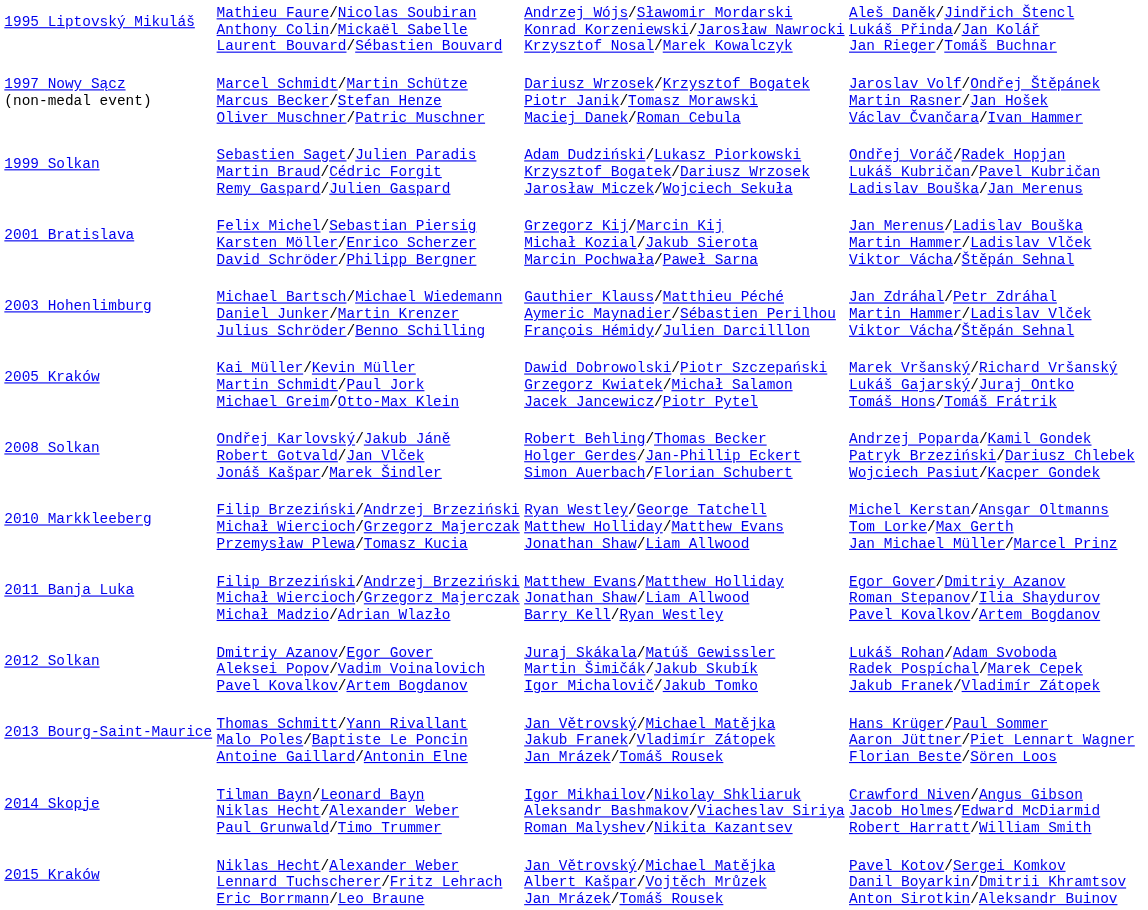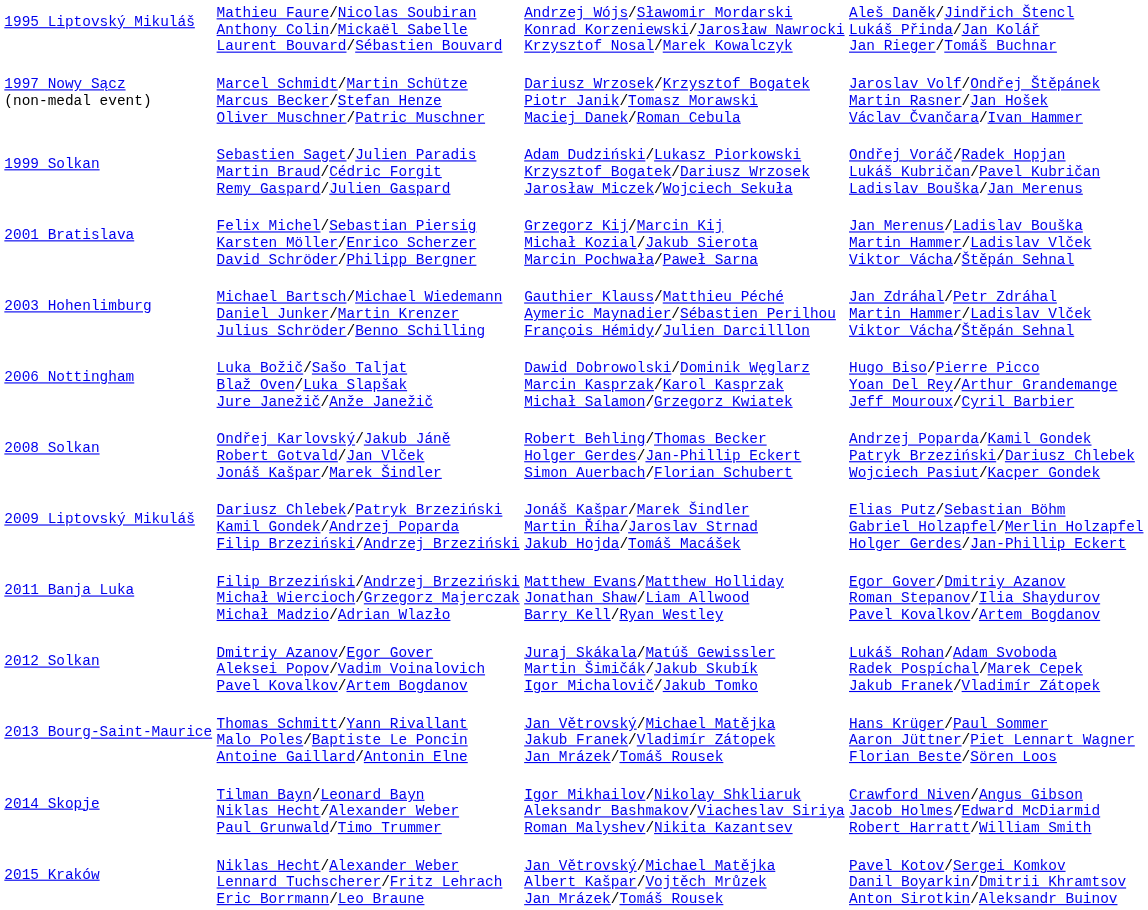- row: 2005 Kraków | Kai Müller/Kevin Müller Martin Schmidt/Paul Jork Michael Greim/Otto-Max Klein | Dawid Dobrowolski/Piotr Szczepański Grzegorz Kwiatek/Michał Salamon Jacek Jancewicz/Piotr Pytel | Marek Vršanský/Richard Vršanský Lukáš Gajarský/Juraj Ontko Tomáš Hons/Tomáš Frátrik
+ row: 2006 Nottingham | Luka Božič/Sašo Taljat Blaž Oven/Luka Slapšak Jure Janežič/Anže Janežič | Dawid Dobrowolski/Dominik Węglarz Marcin Kasprzak/Karol Kasprzak Michał Salamon/Grzegorz Kwiatek | Hugo Biso/Pierre Picco Yoan Del Rey/Arthur Grandemange Jeff Mouroux/Cyril Barbier
+ row: 2009 Liptovský Mikuláš | Dariusz Chlebek/Patryk Brzeziński Kamil Gondek/Andrzej Poparda Filip Brzeziński/Andrzej Brzeziński | Jonáš Kašpar/Marek Šindler Martin Říha/Jaroslav Strnad Jakub Hojda/Tomáš Macášek | Elias Putz/Sebastian Böhm Gabriel Holzapfel/Merlin Holzapfel Holger Gerdes/Jan-Phillip Eckert
- row: 2010 Markkleeberg | Filip Brzeziński/Andrzej Brzeziński Michał Wiercioch/Grzegorz Majerczak Przemysław Plewa/Tomasz Kucia | Ryan Westley/George Tatchell Matthew Holliday/Matthew Evans Jonathan Shaw/Liam Allwood | Michel Kerstan/Ansgar Oltmanns Tom Lorke/Max Gerth Jan Michael Müller/Marcel Prinz
